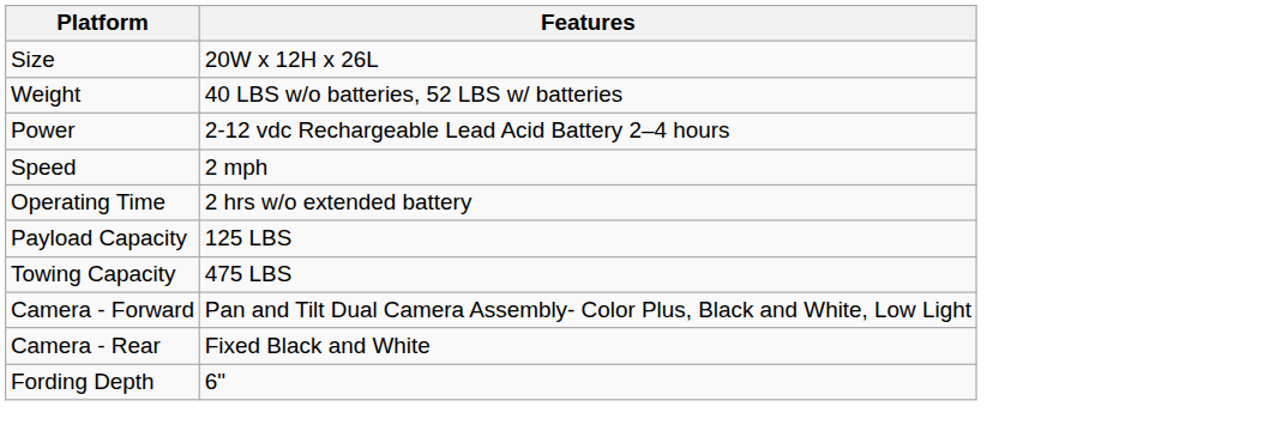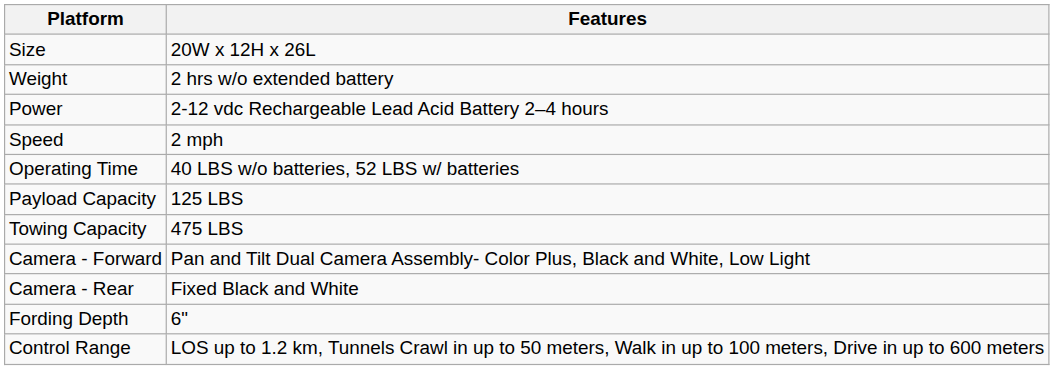Weight | Features: 40 LBS w/o batteries, 52 LBS w/ batteries -> 2 hrs w/o extended battery
Operating Time | Features: 2 hrs w/o extended battery -> 40 LBS w/o batteries, 52 LBS w/ batteries
+ row: Control Range | LOS up to 1.2 km, Tunnels Crawl in up to 50 meters, Walk in up to 100 meters, Drive in up to 600 meters
